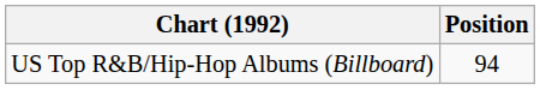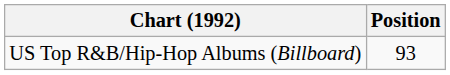US Top R&B/Hip-Hop Albums (Billboard) | Position: 94 -> 93
